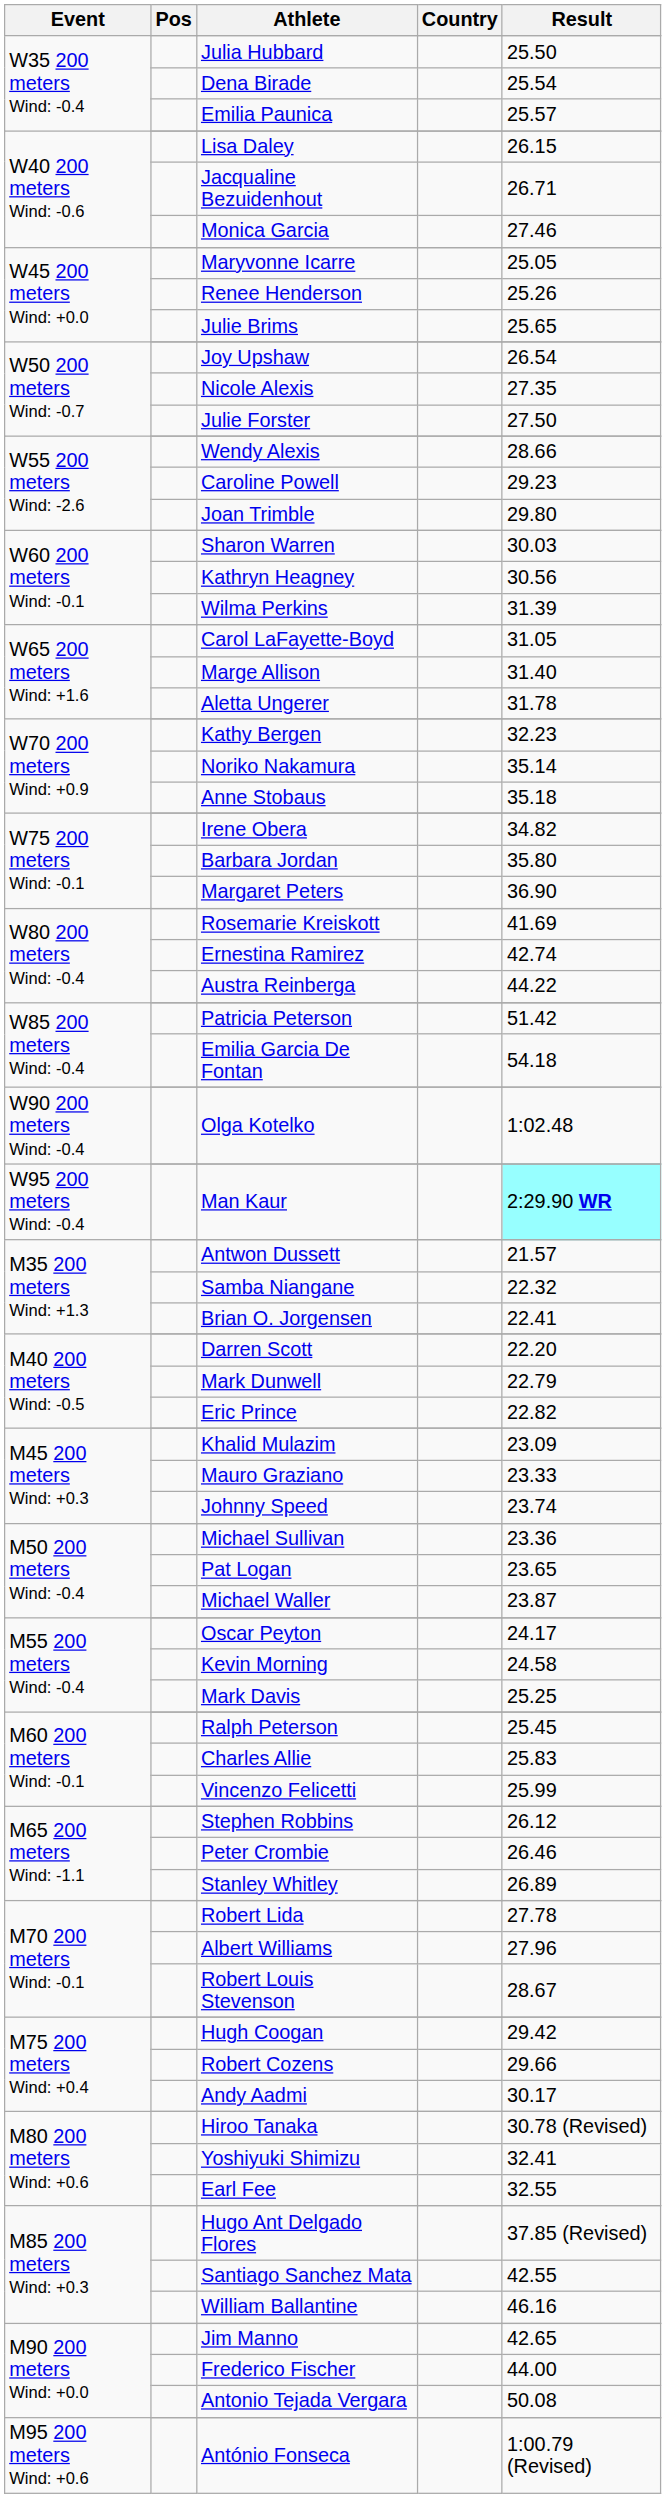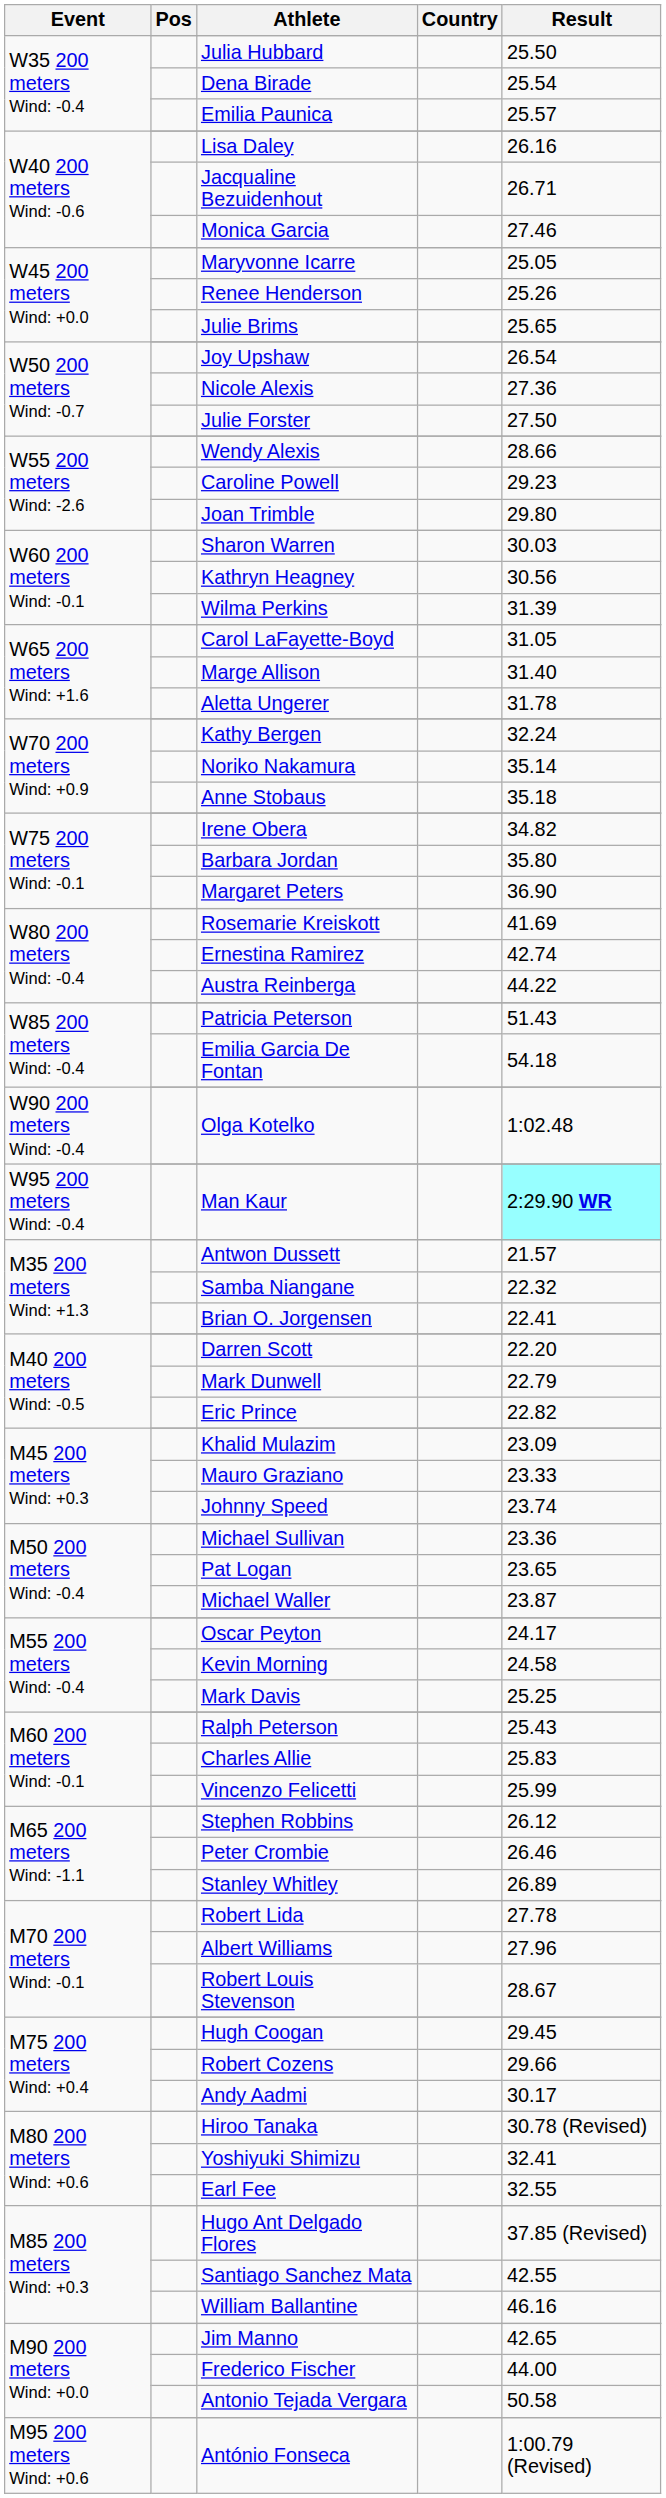Lisa Daley | Result: 26.15 -> 26.16
Nicole Alexis | Result: 27.35 -> 27.36
Kathy Bergen | Result: 32.23 -> 32.24
Patricia Peterson | Result: 51.42 -> 51.43
Ralph Peterson | Result: 25.45 -> 25.43
Hugh Coogan | Result: 29.42 -> 29.45
Antonio Tejada Vergara | Result: 50.08 -> 50.58
